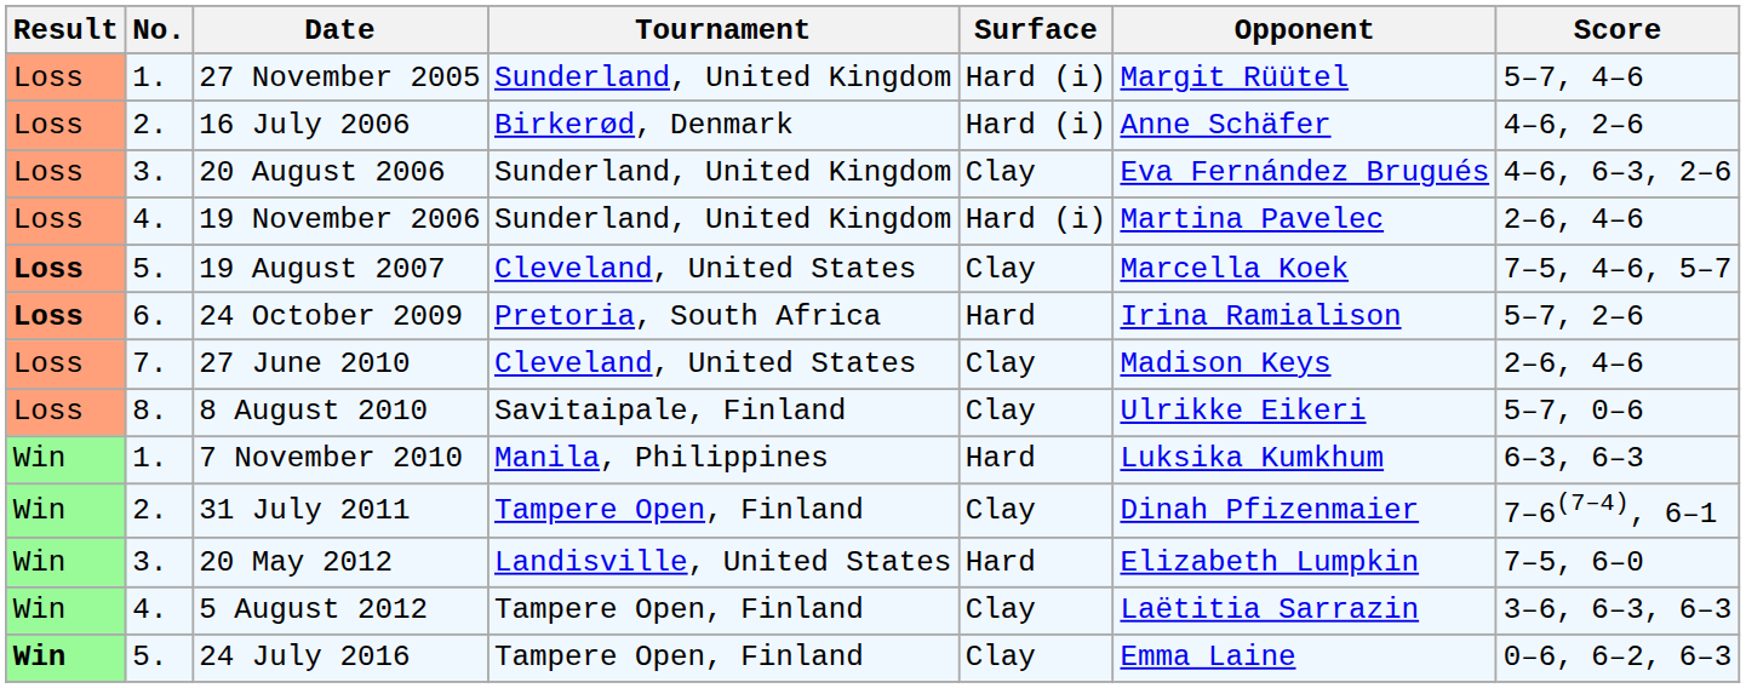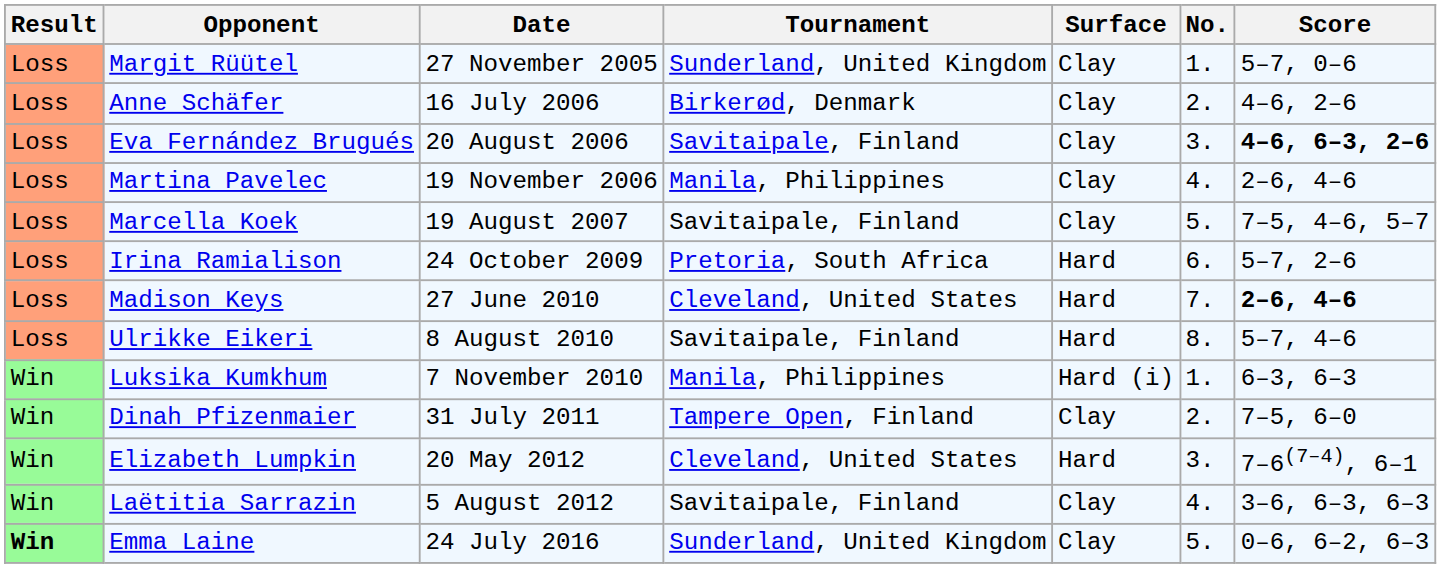columns swapped: No. <-> Opponent
27 November 2005 | Surface: Hard (i) -> Clay
27 November 2005 | Score: 5–7, 4–6 -> 5–7, 0–6
16 July 2006 | Surface: Hard (i) -> Clay
20 August 2006 | Tournament: Sunderland, United Kingdom -> Savitaipale, Finland
20 August 2006 | Score: normal -> bold
19 November 2006 | Tournament: Sunderland, United Kingdom -> Manila, Philippines
19 November 2006 | Surface: Hard (i) -> Clay
19 August 2007 | Result: bold -> normal
19 August 2007 | Tournament: Cleveland, United States -> Savitaipale, Finland
24 October 2009 | Result: bold -> normal
27 June 2010 | Surface: Clay -> Hard
27 June 2010 | Score: normal -> bold
8 August 2010 | Surface: Clay -> Hard
8 August 2010 | Score: 5–7, 0–6 -> 5–7, 4–6
7 November 2010 | Surface: Hard -> Hard (i)
31 July 2011 | Score: 7–6(7–4), 6–1 -> 7–5, 6–0
20 May 2012 | Tournament: Landisville, United States -> Cleveland, United States
20 May 2012 | Score: 7–5, 6–0 -> 7–6(7–4), 6–1
5 August 2012 | Tournament: Tampere Open, Finland -> Savitaipale, Finland
24 July 2016 | Tournament: Tampere Open, Finland -> Sunderland, United Kingdom
